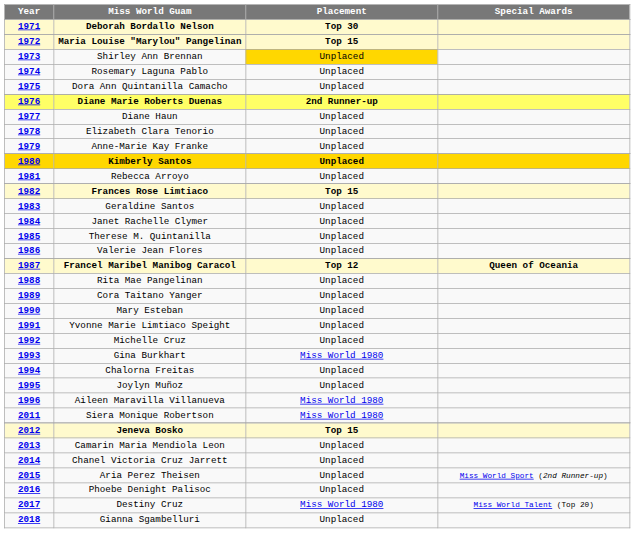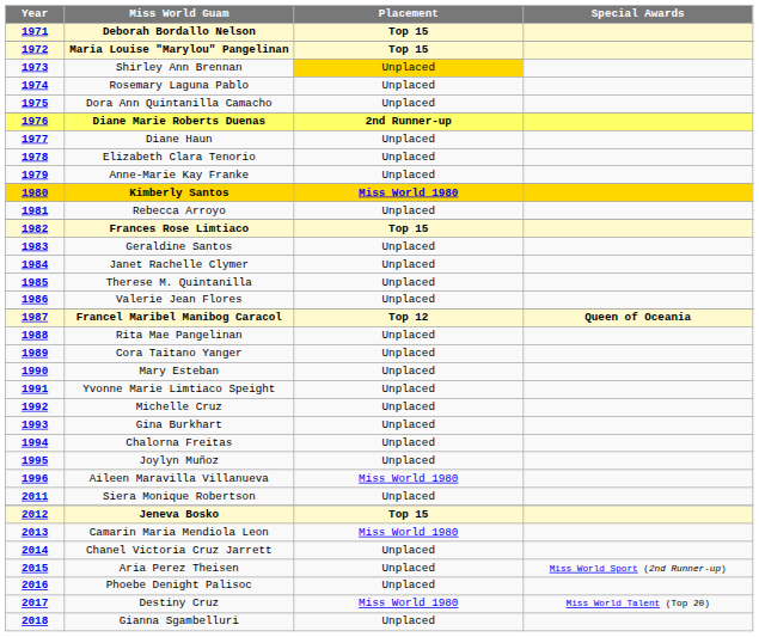Deborah Bordallo Nelson | Placement: Top 30 -> Top 15
Kimberly Santos | Placement: Unplaced -> Miss World 1980
Gina Burkhart | Placement: Miss World 1980 -> Unplaced
Siera Monique Robertson | Placement: Miss World 1980 -> Unplaced
Camarin Maria Mendiola Leon | Placement: Unplaced -> Miss World 1980
